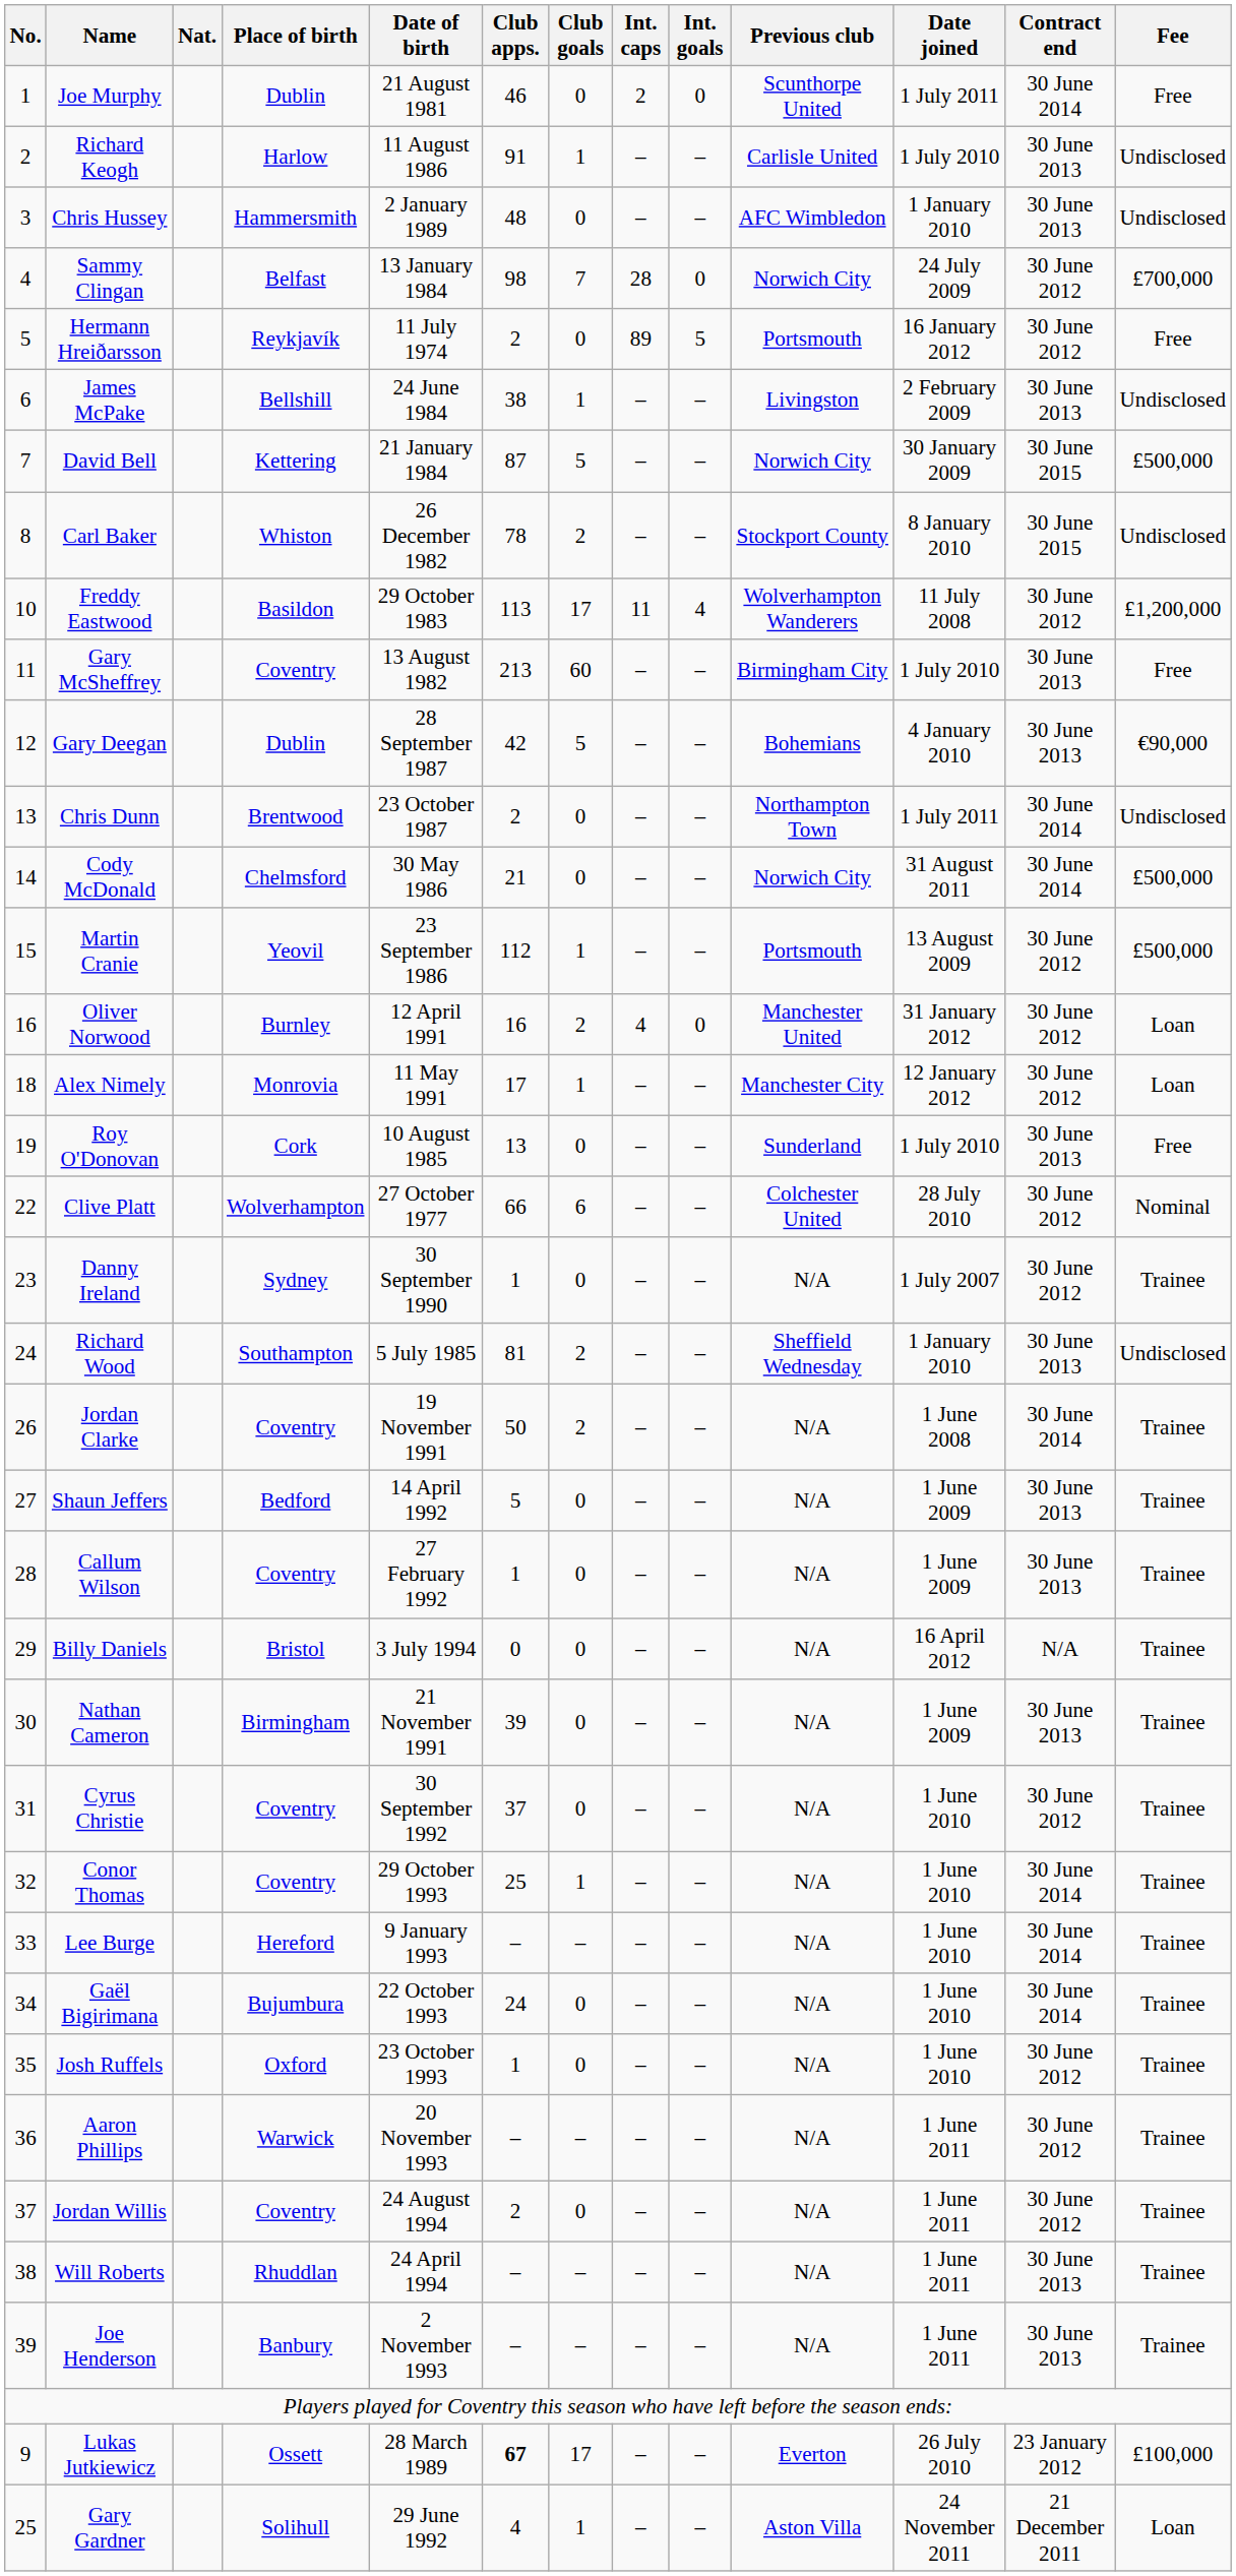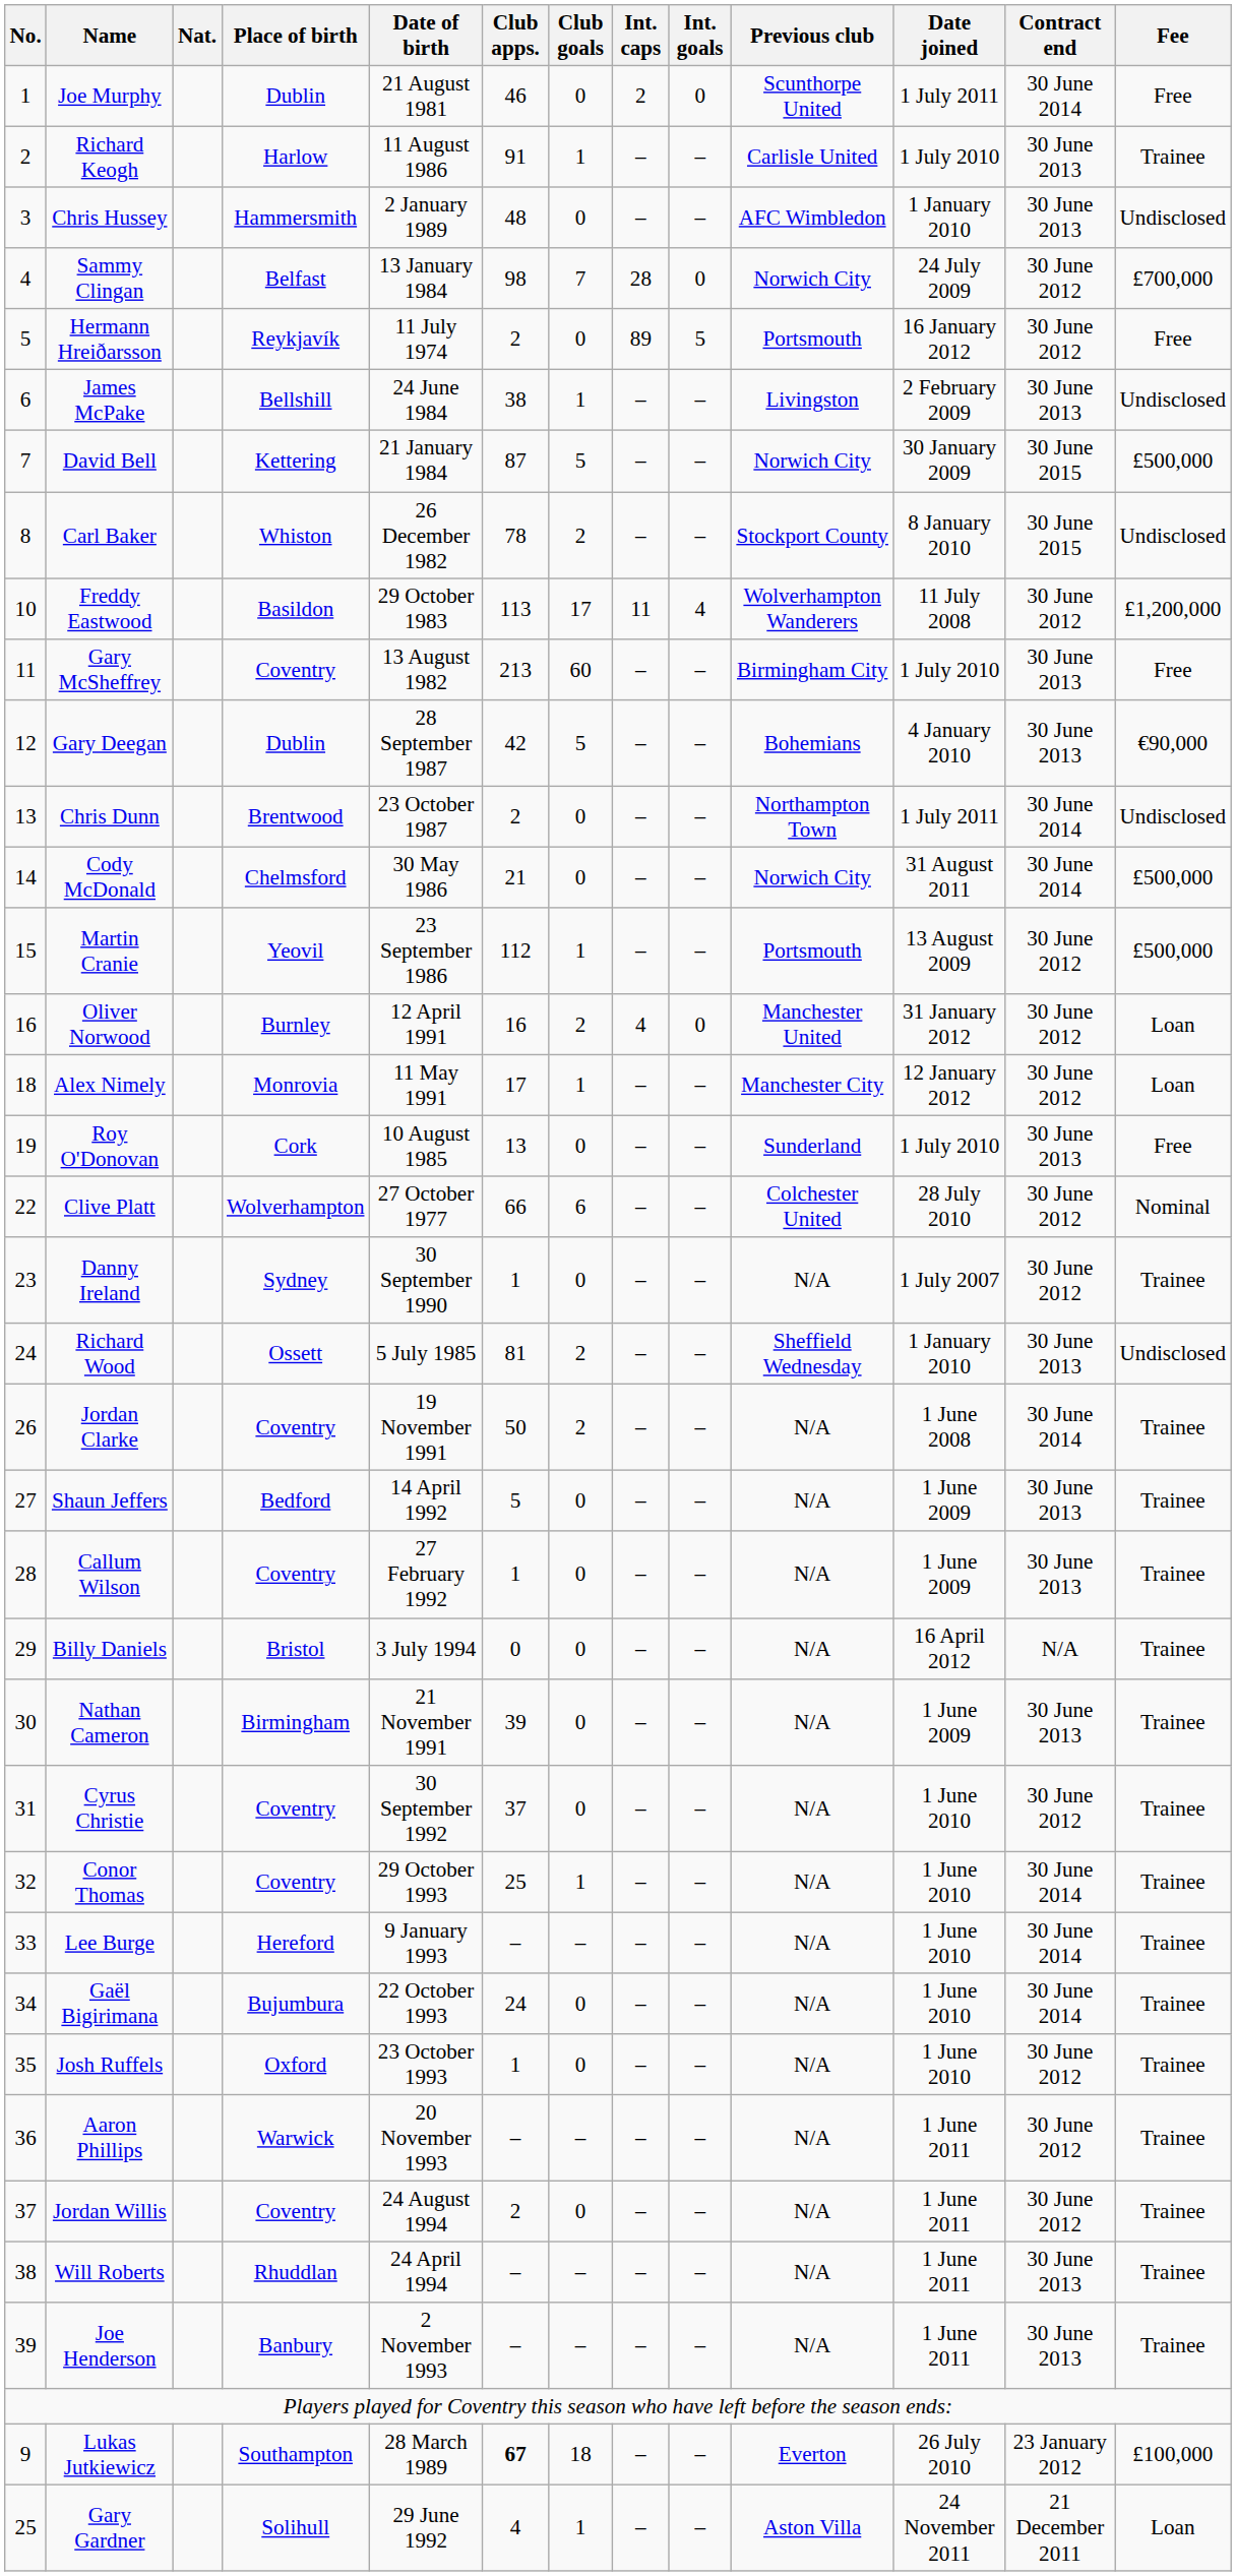Richard Keogh | Fee: Undisclosed -> Trainee
Richard Wood | Place of birth: Southampton -> Ossett
Lukas Jutkiewicz | Place of birth: Ossett -> Southampton
Lukas Jutkiewicz | Club goals: 17 -> 18
